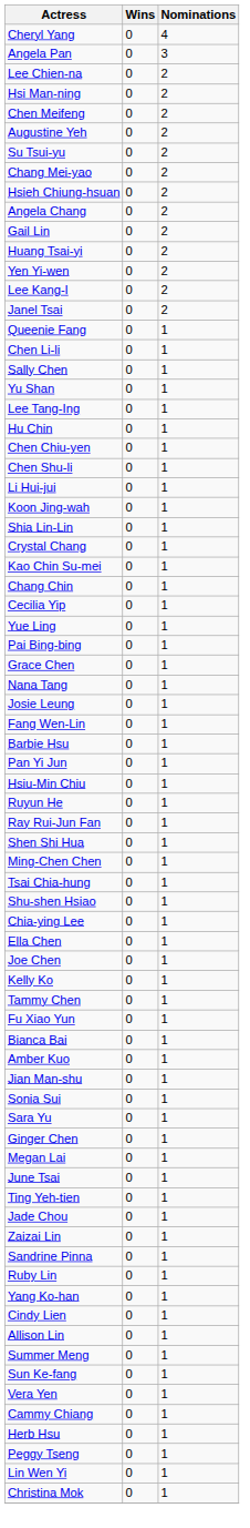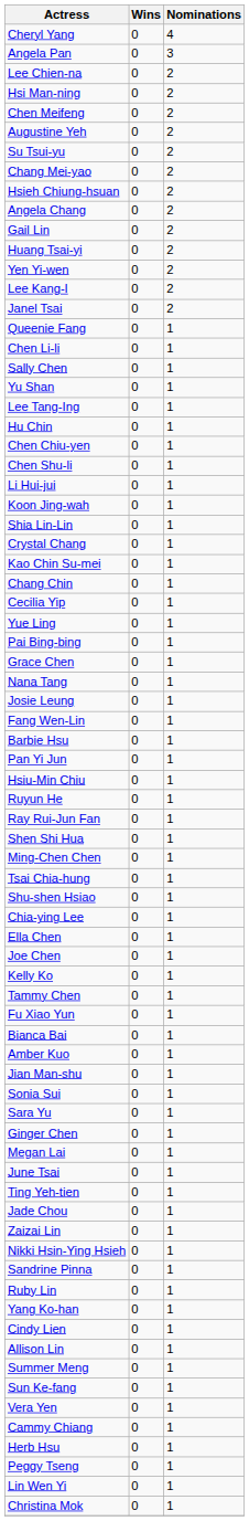+ row: Nikki Hsin-Ying Hsieh | 0 | 1
